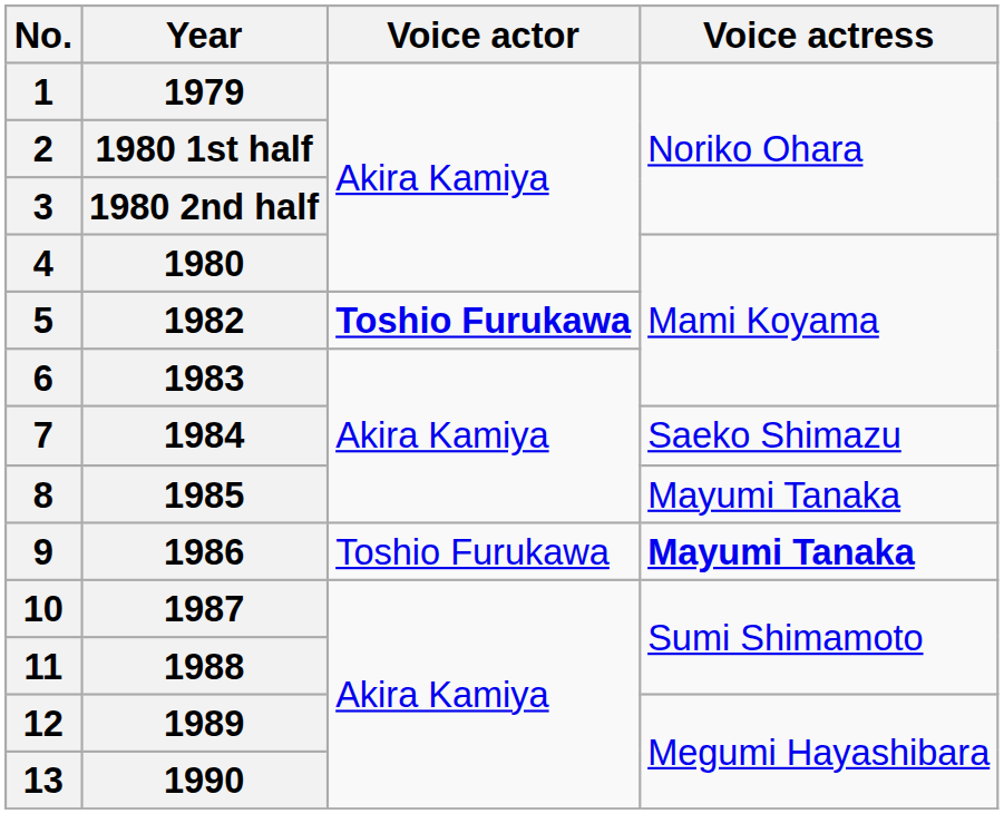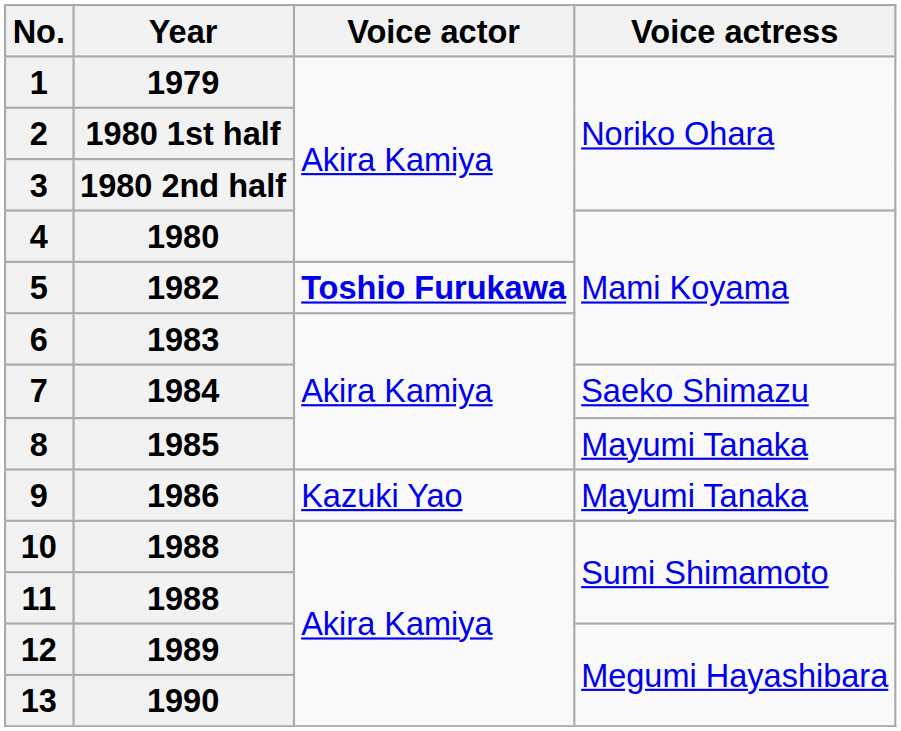9 | Voice actor: Toshio Furukawa -> Kazuki Yao
9 | Voice actress: bold -> normal
10 | Year: 1987 -> 1988
